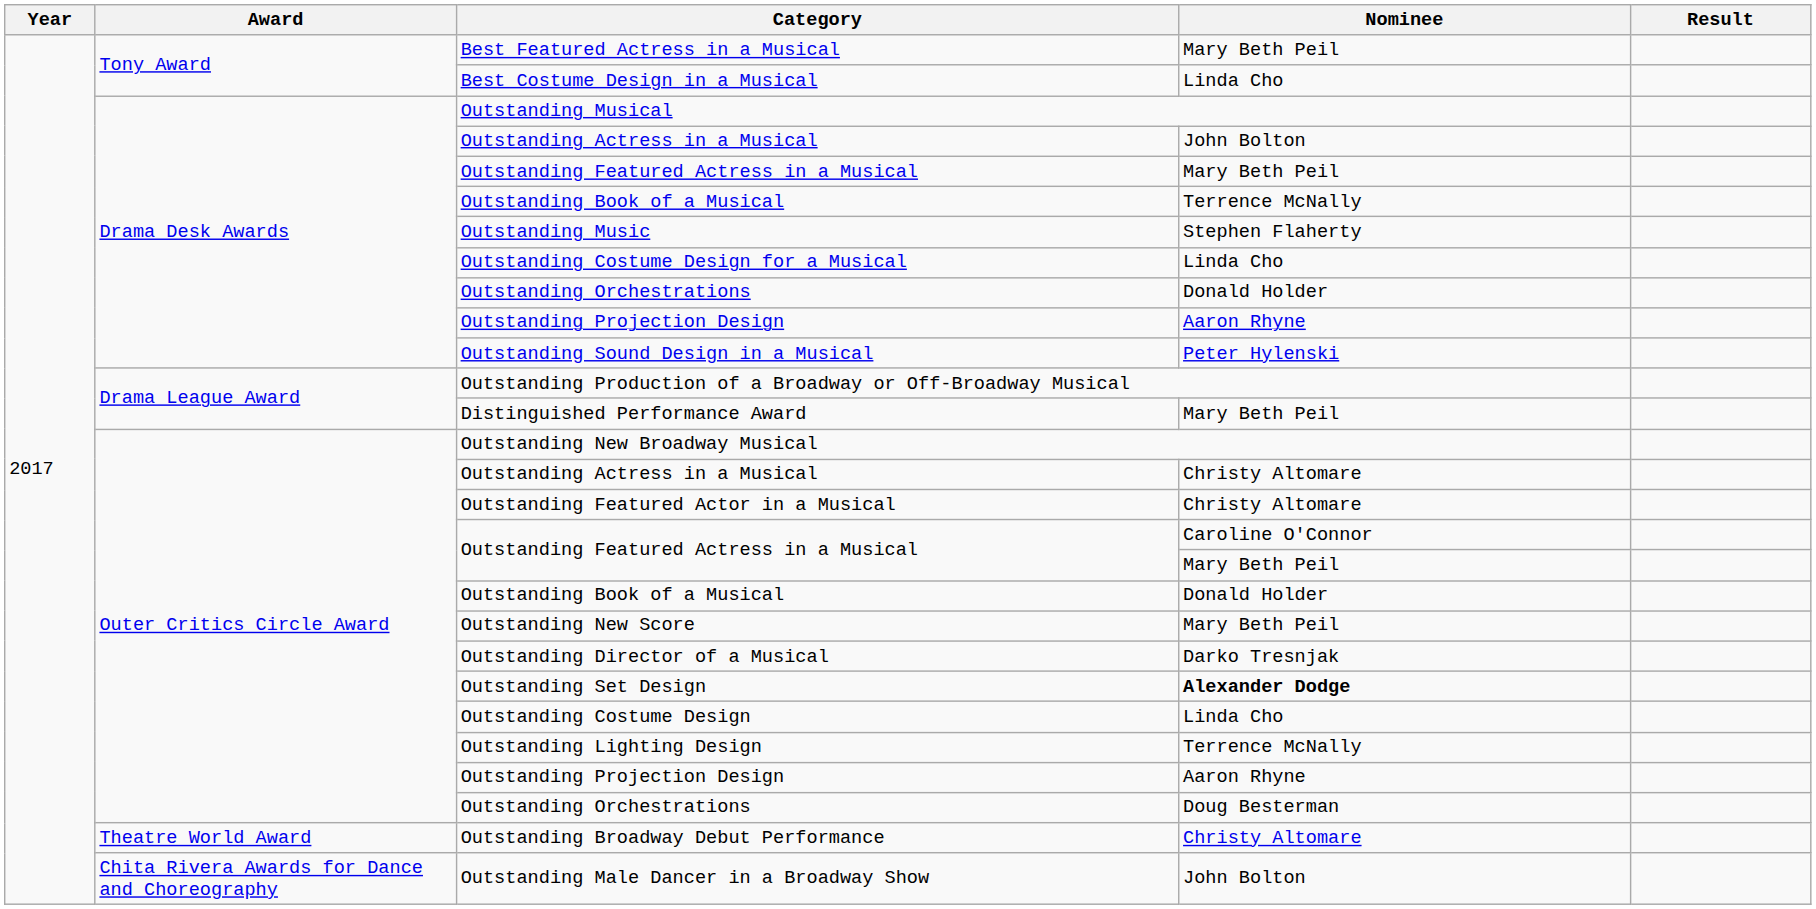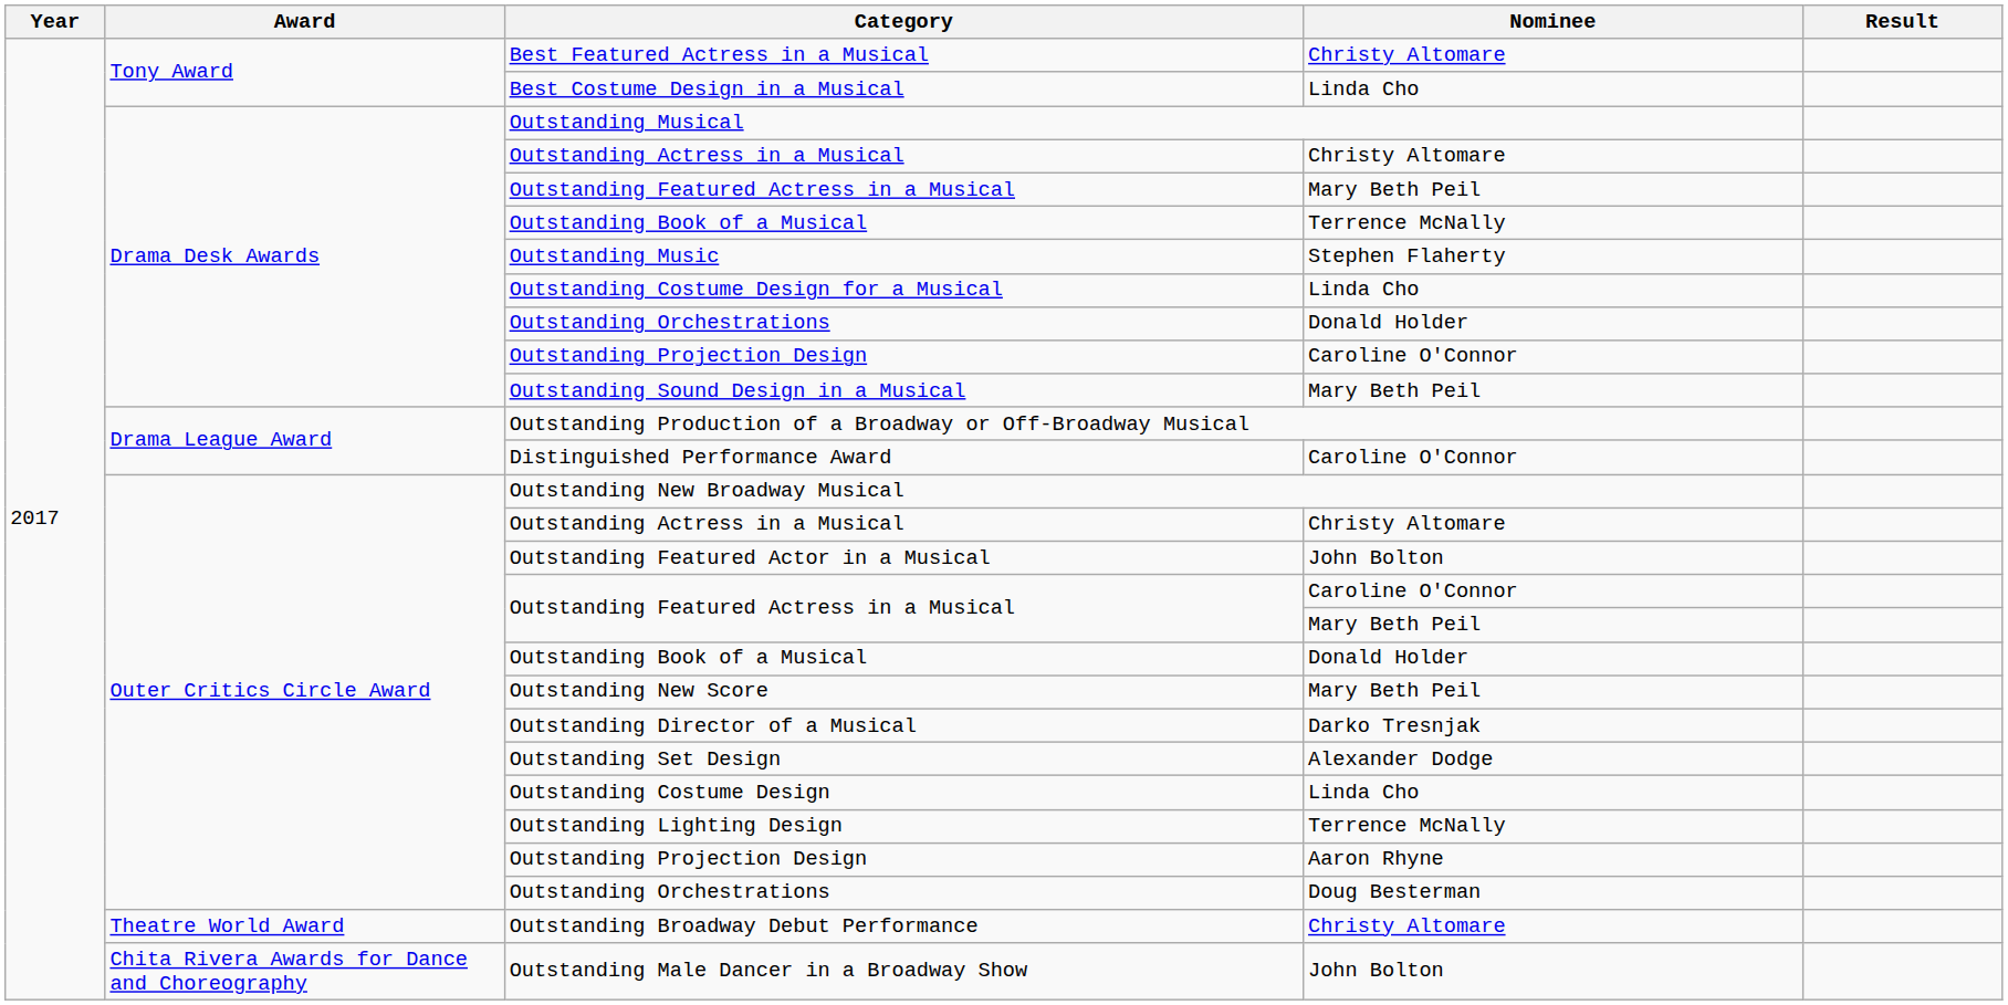Best Featured Actress in a Musical | Nominee: Mary Beth Peil -> Christy Altomare
Drama Desk Awards / Outstanding Actress in a Musical | Nominee: John Bolton -> Christy Altomare
Drama Desk Awards / Outstanding Projection Design | Nominee: Aaron Rhyne -> Caroline O'Connor
Outstanding Sound Design in a Musical | Nominee: Peter Hylenski -> Mary Beth Peil
Distinguished Performance Award | Nominee: Mary Beth Peil -> Caroline O'Connor
Outstanding Featured Actor in a Musical | Nominee: Christy Altomare -> John Bolton
Outstanding Set Design | Nominee: bold -> normal
